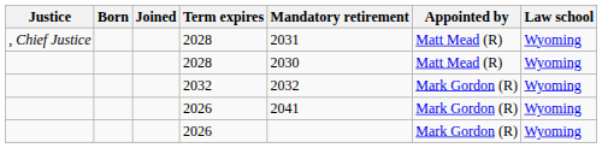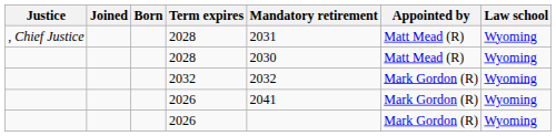columns swapped: Born <-> Joined
